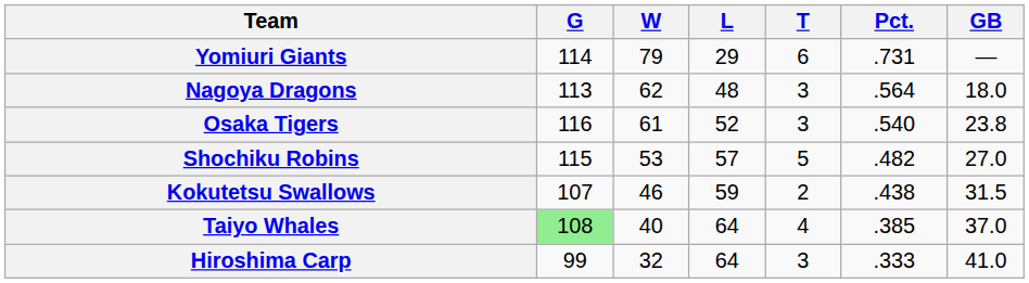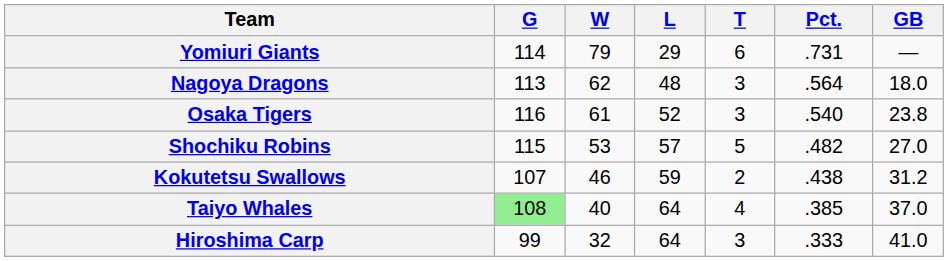Kokutetsu Swallows | GB: 31.5 -> 31.2
